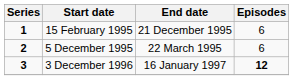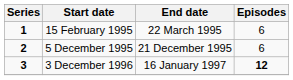15 February 1995 | End date: 21 December 1995 -> 22 March 1995
5 December 1995 | End date: 22 March 1995 -> 21 December 1995
